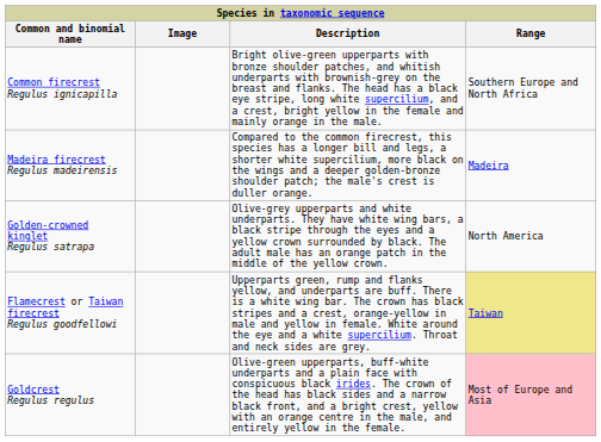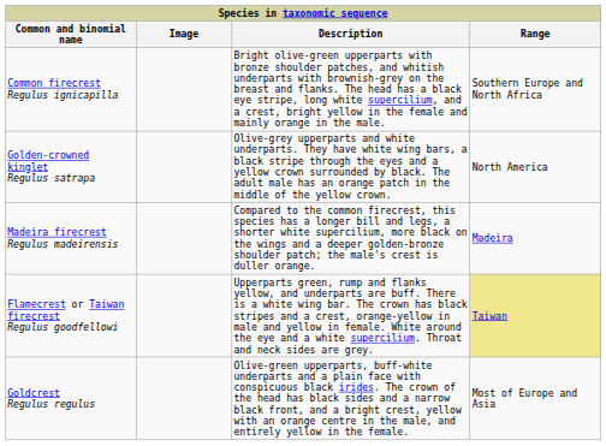rows swapped: Madeira firecrest Regulus madeirensis <-> Golden-crowned kinglet Regulus satrapa
Goldcrest Regulus regulus | Range: pink background -> no background
